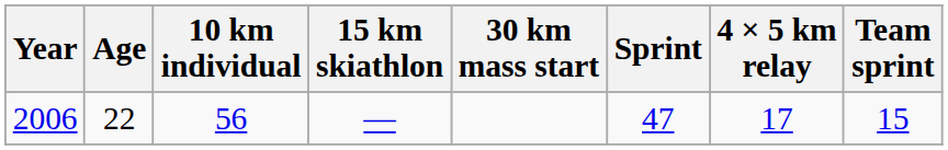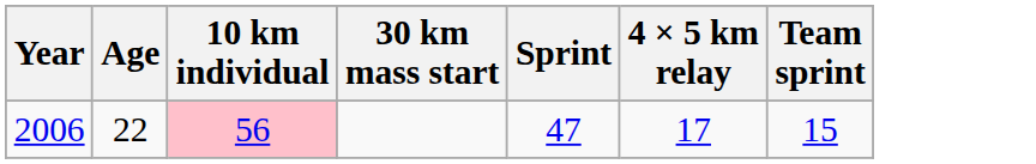- column: 15 km skiathlon | —
2006 | 10 km individual: no background -> pink background
